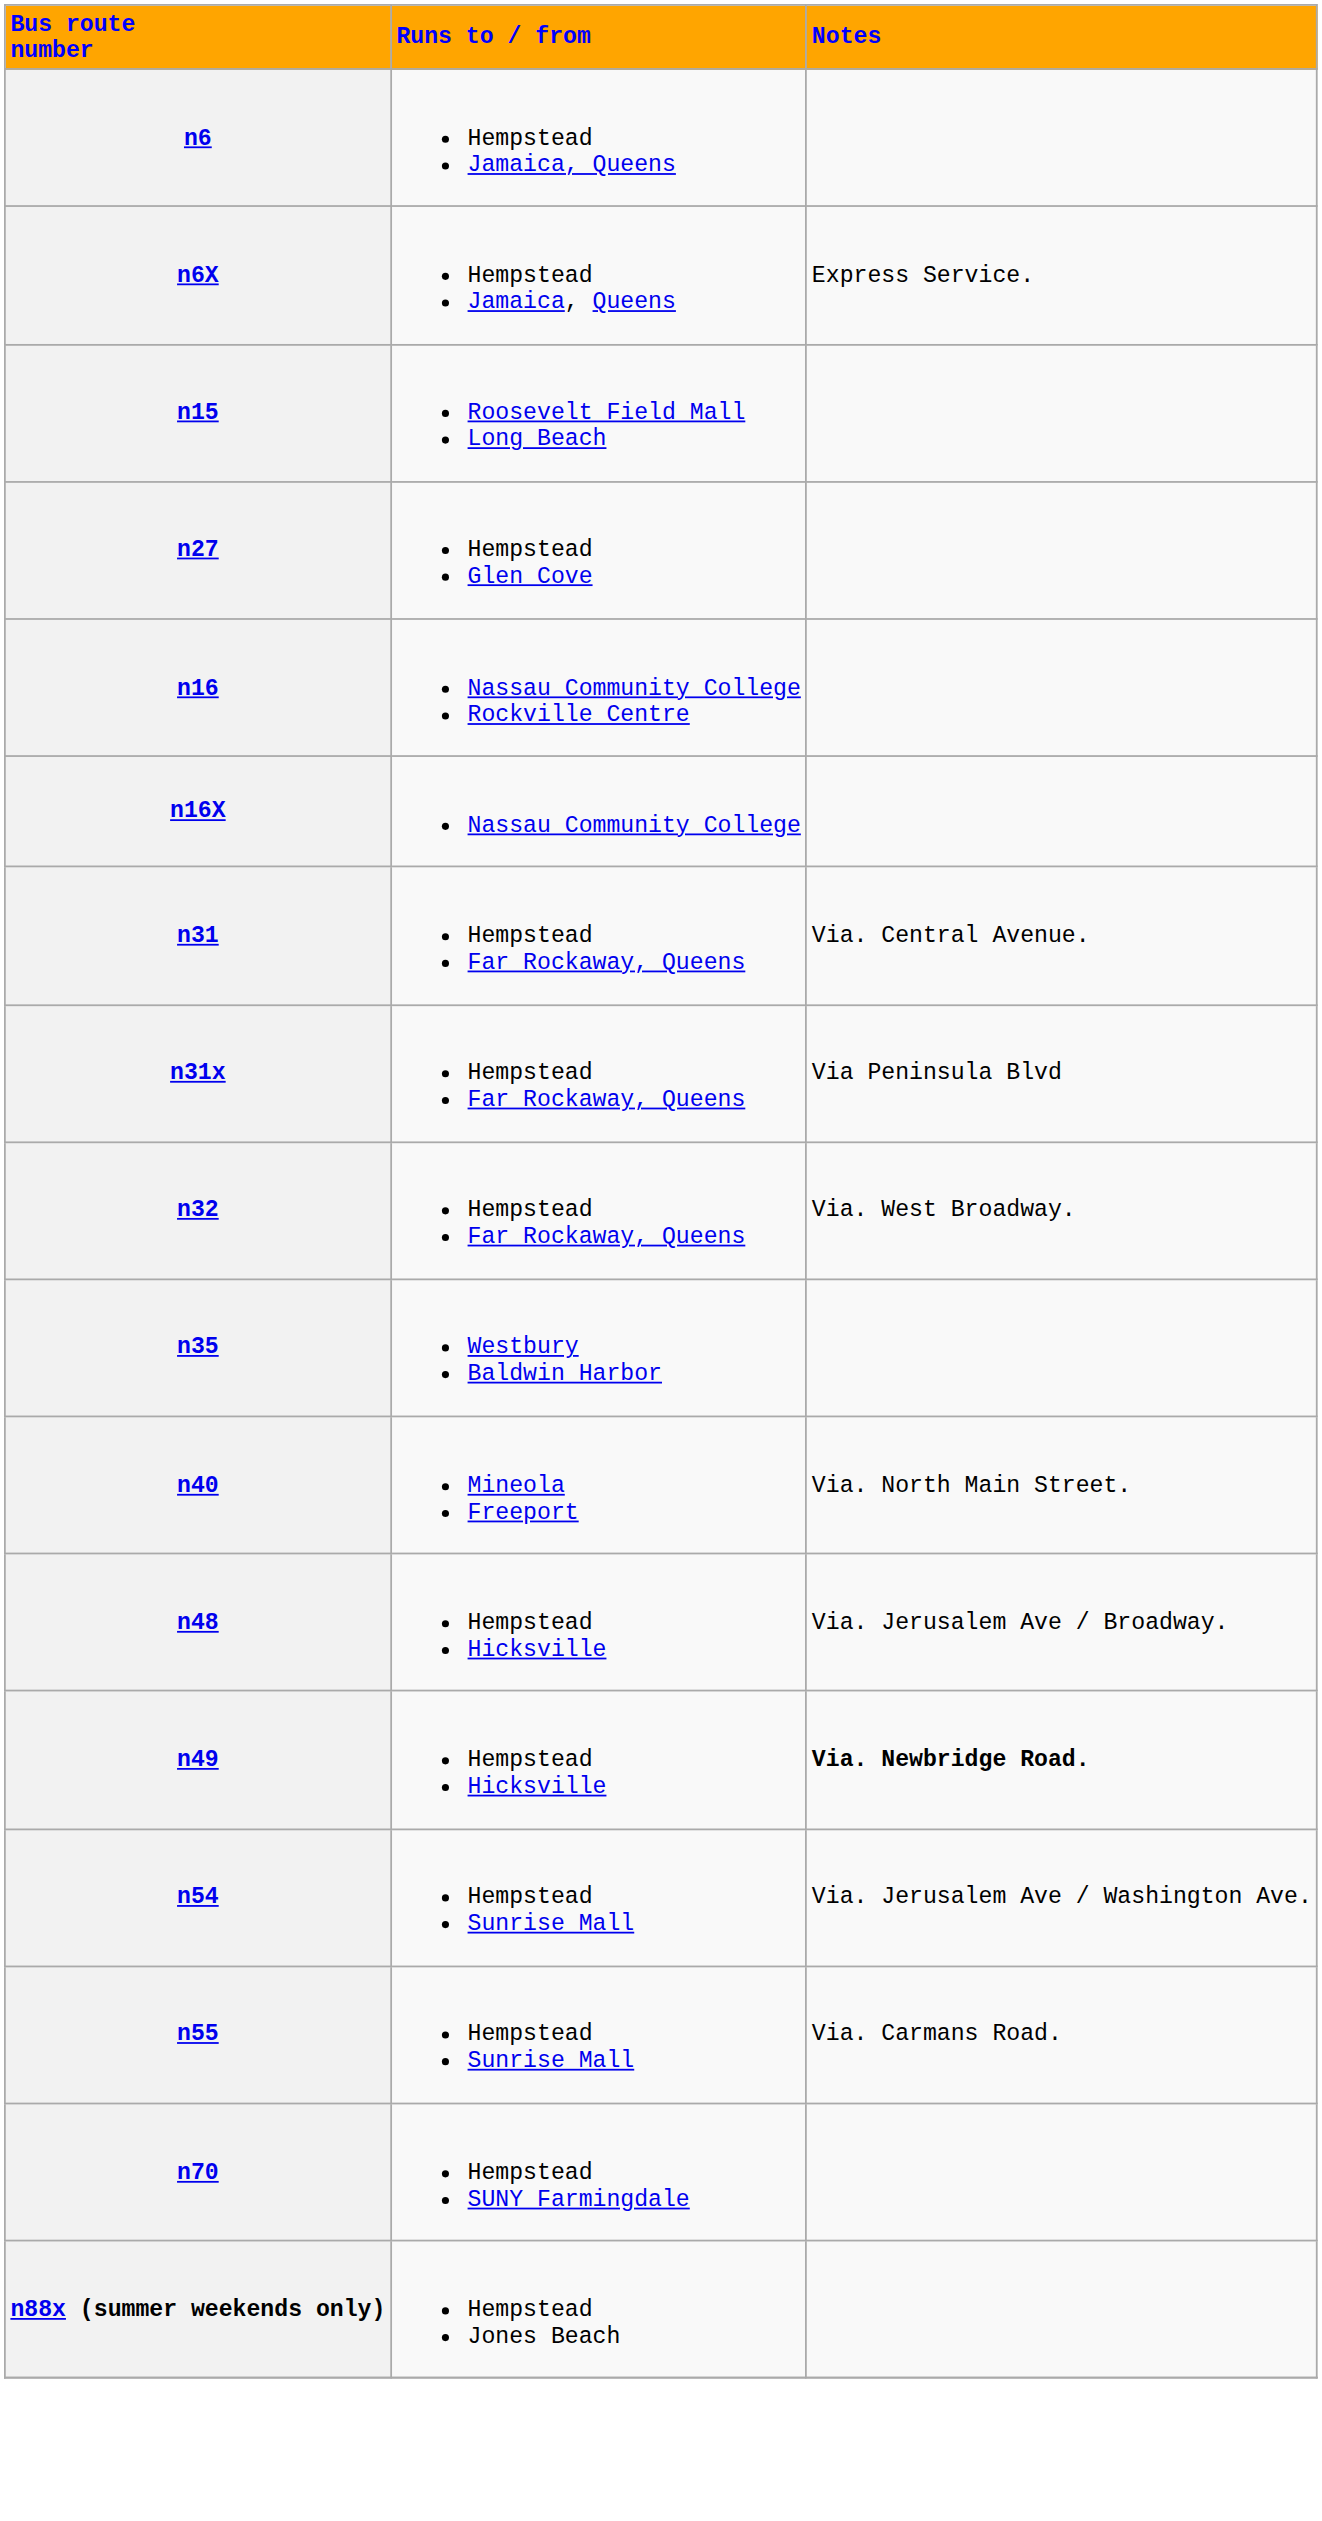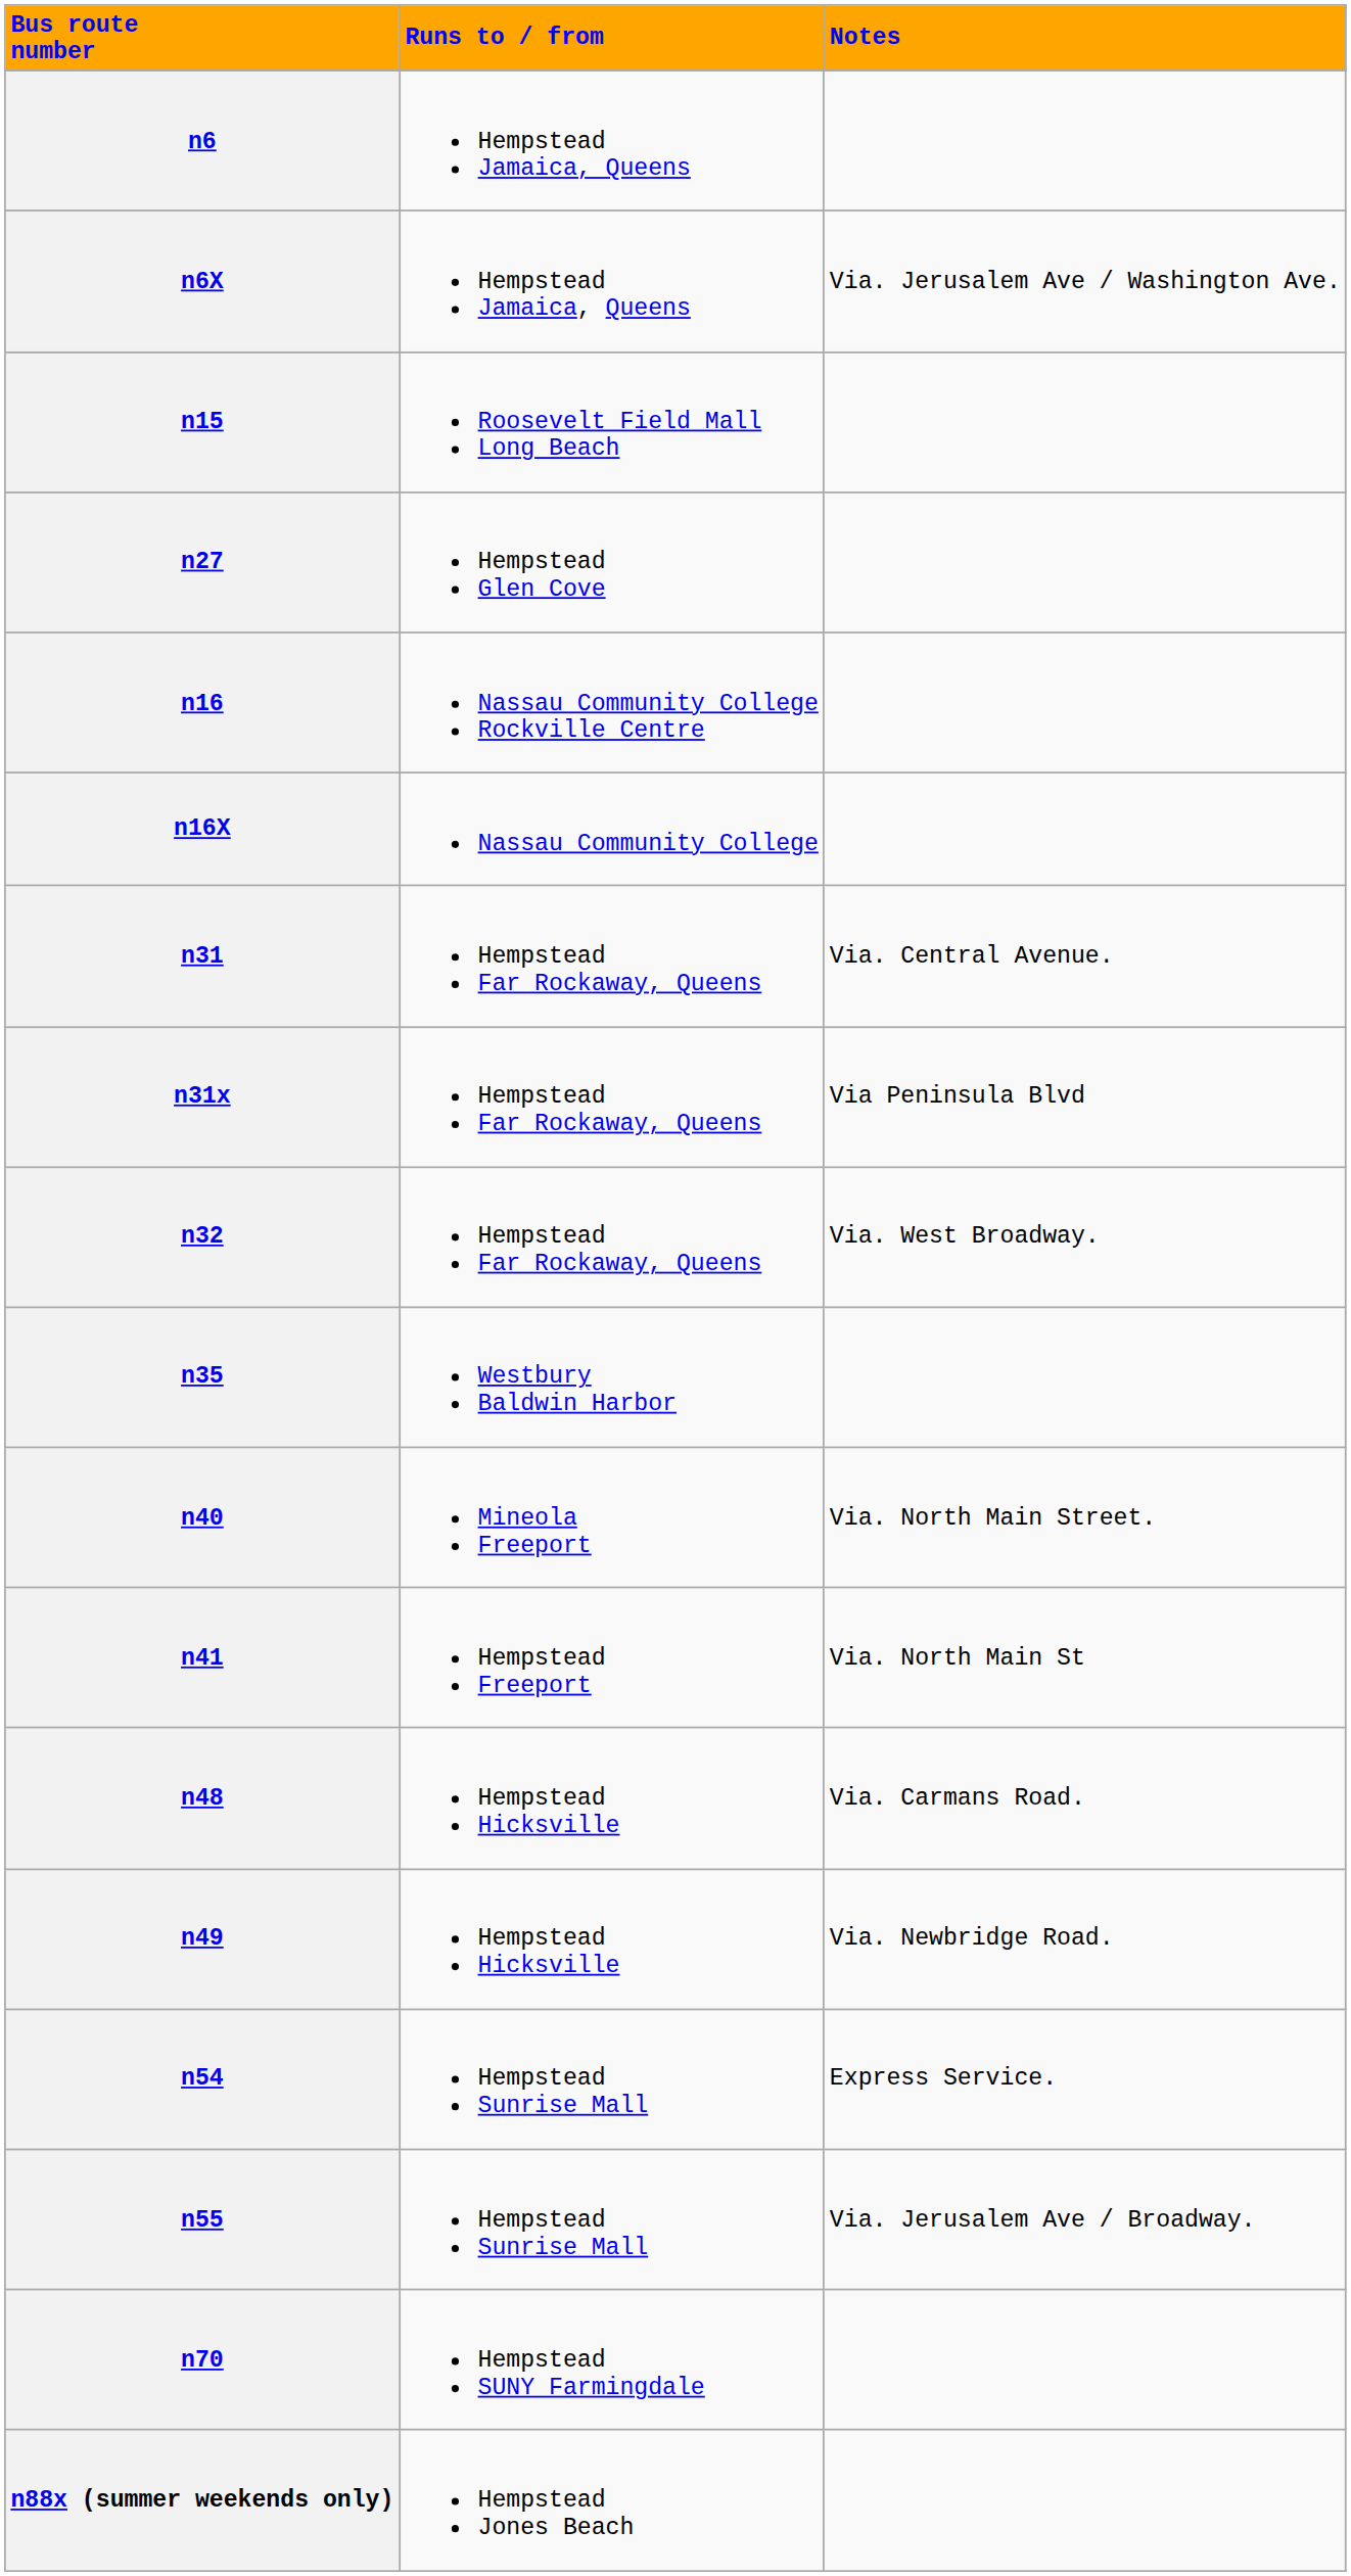n6X | column 3: Express Service. -> Via. Jerusalem Ave / Washington Ave.
+ row: n41 | Hempstead Freeport | Via. North Main St
n48 | column 3: Via. Jerusalem Ave / Broadway. -> Via. Carmans Road.
n49 | column 3: bold -> normal
n54 | column 3: Via. Jerusalem Ave / Washington Ave. -> Express Service.
n55 | column 3: Via. Carmans Road. -> Via. Jerusalem Ave / Broadway.
